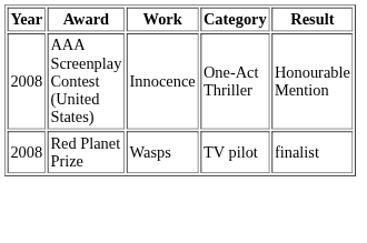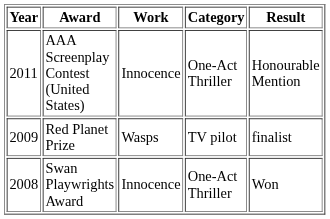AAA Screenplay Contest (United States) | Year: 2008 -> 2011
Red Planet Prize | Year: 2008 -> 2009
+ row: 2008 | Swan Playwrights Award | Innocence | One-Act Thriller | Won
